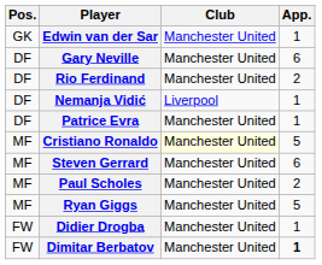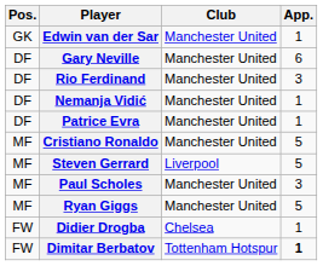Rio Ferdinand | App.: 2 -> 3
Nemanja Vidić | Club: Liverpool -> Manchester United
Cristiano Ronaldo | Club: lightyellow background -> no background
Steven Gerrard | Club: Manchester United -> Liverpool
Steven Gerrard | App.: 6 -> 5
Paul Scholes | App.: 2 -> 3
Didier Drogba | Club: Manchester United -> Chelsea
Dimitar Berbatov | Club: Manchester United -> Tottenham Hotspur
